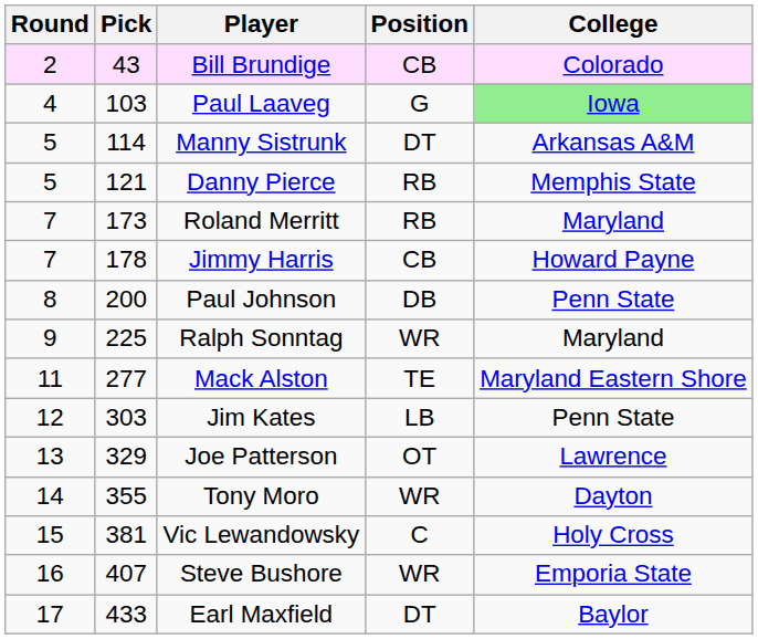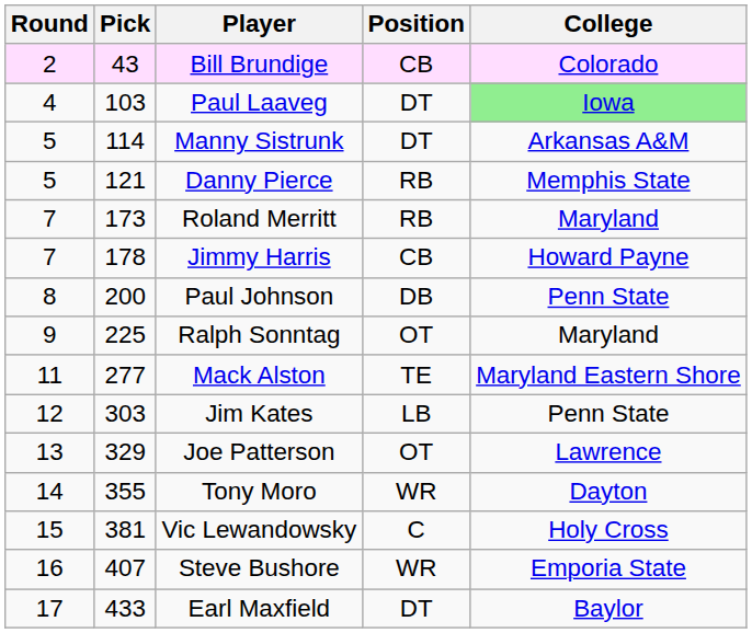Paul Laaveg | Position: G -> DT
Ralph Sonntag | Position: WR -> OT
